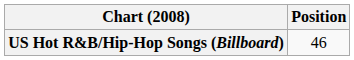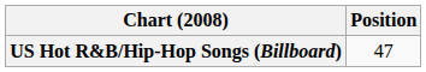US Hot R&B/Hip-Hop Songs (Billboard) | Position: 46 -> 47
